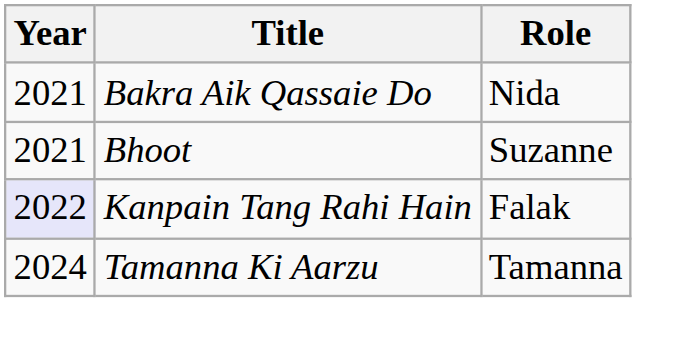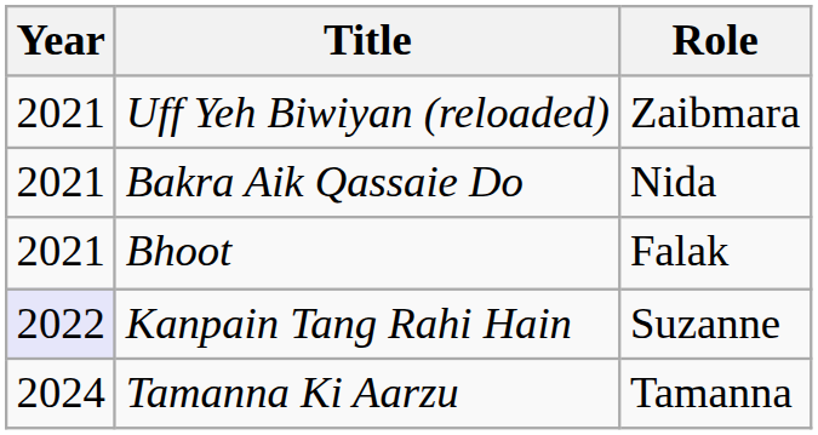+ row: 2021 | Uff Yeh Biwiyan (reloaded) | Zaibmara
Bhoot | Role: Suzanne -> Falak
Kanpain Tang Rahi Hain | Role: Falak -> Suzanne
